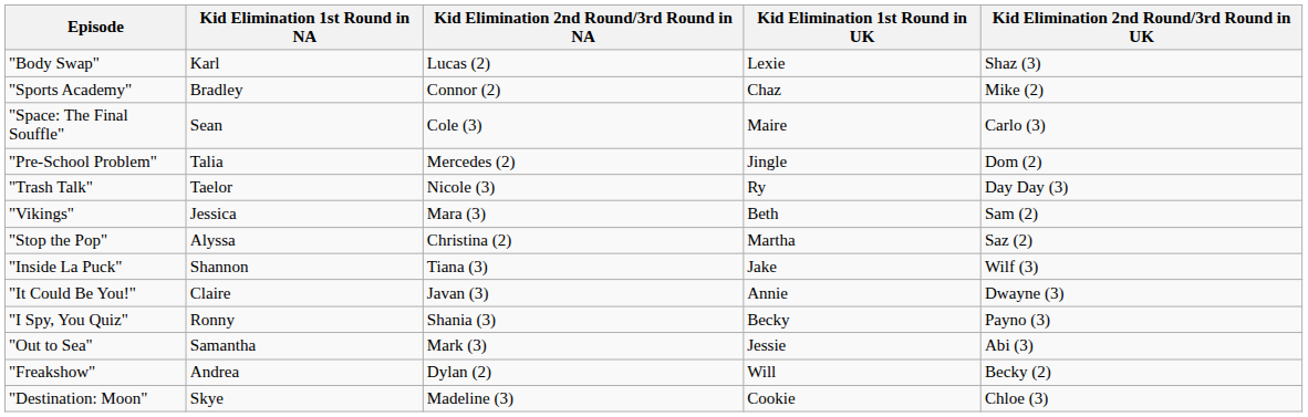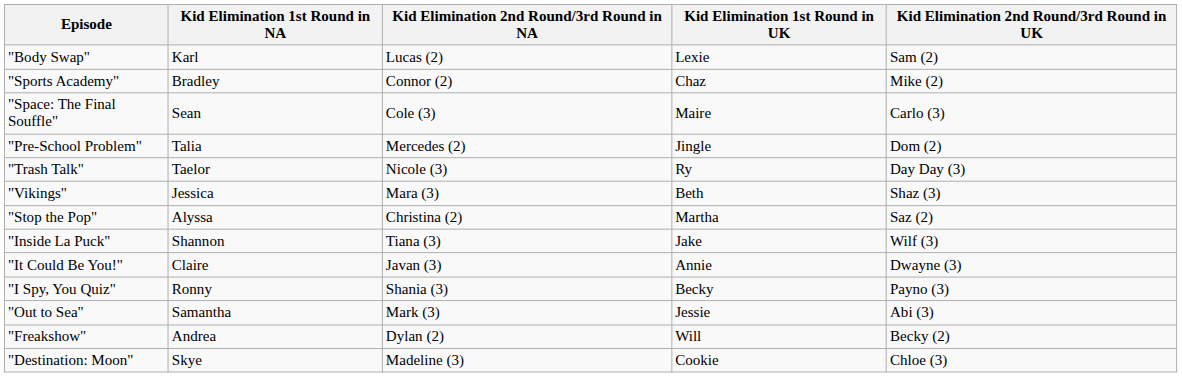"Body Swap" | Kid Elimination 2nd Round/3rd Round in UK: Shaz (3) -> Sam (2)
"Vikings" | Kid Elimination 2nd Round/3rd Round in UK: Sam (2) -> Shaz (3)
